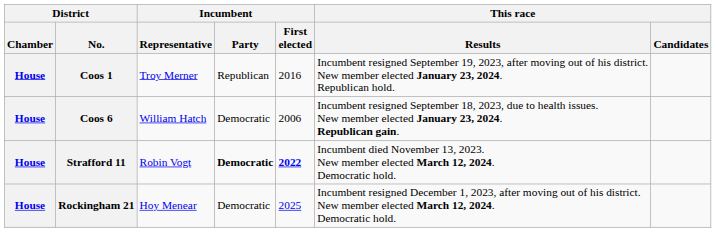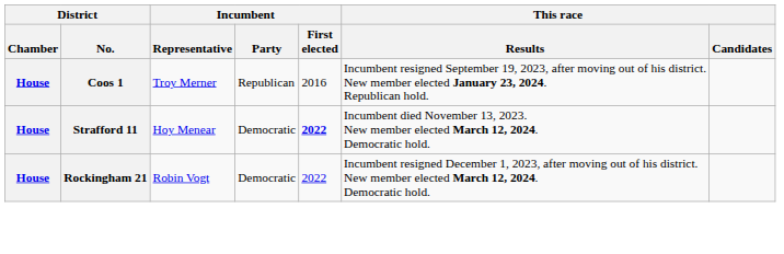- row: House | Coos 6 | William Hatch | Democratic | 2006 | Incumbent resigned September 18, 2023, due to health issues. New member elected January 23, 2024. Republican gain.
Strafford 11 | Incumbent / Representative: Robin Vogt -> Hoy Menear
Strafford 11 | Incumbent / Party: bold -> normal
Rockingham 21 | Incumbent / Representative: Hoy Menear -> Robin Vogt
Rockingham 21 | Incumbent / First elected: 2025 -> 2022
